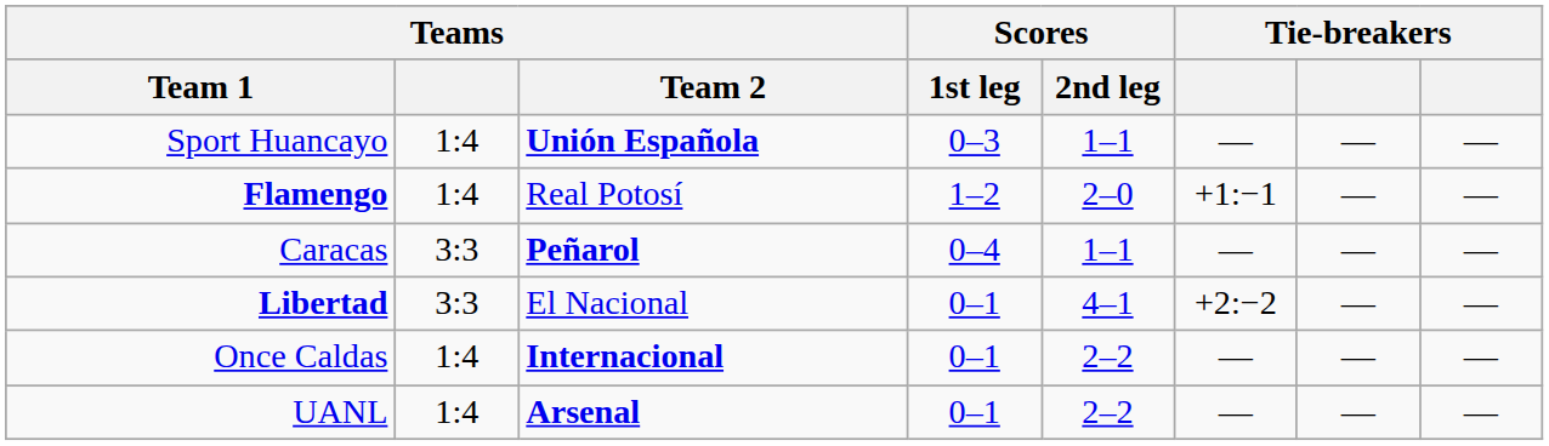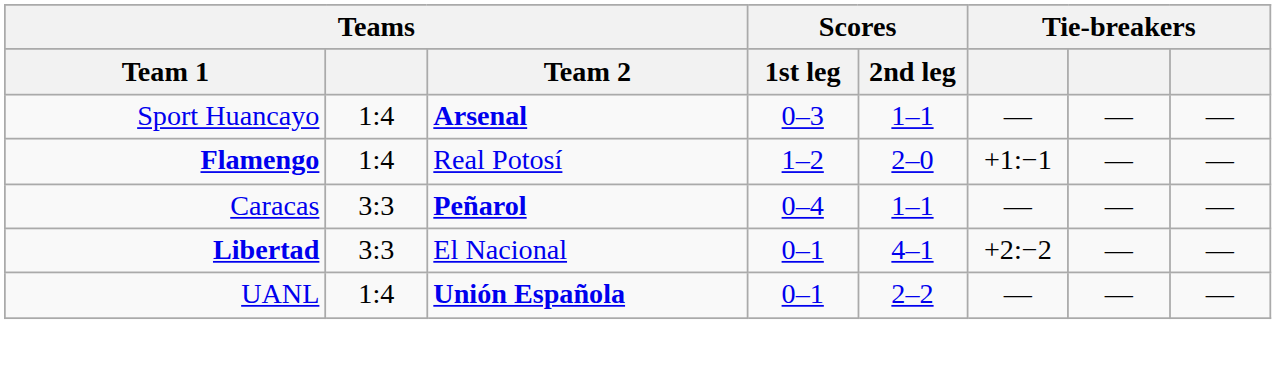Sport Huancayo | Teams / Team 2: Unión Española -> Arsenal
- row: Once Caldas | 1:4 | Internacional | 0–1 | 2–2 | — | — | —
UANL | Teams / Team 2: Arsenal -> Unión Española
